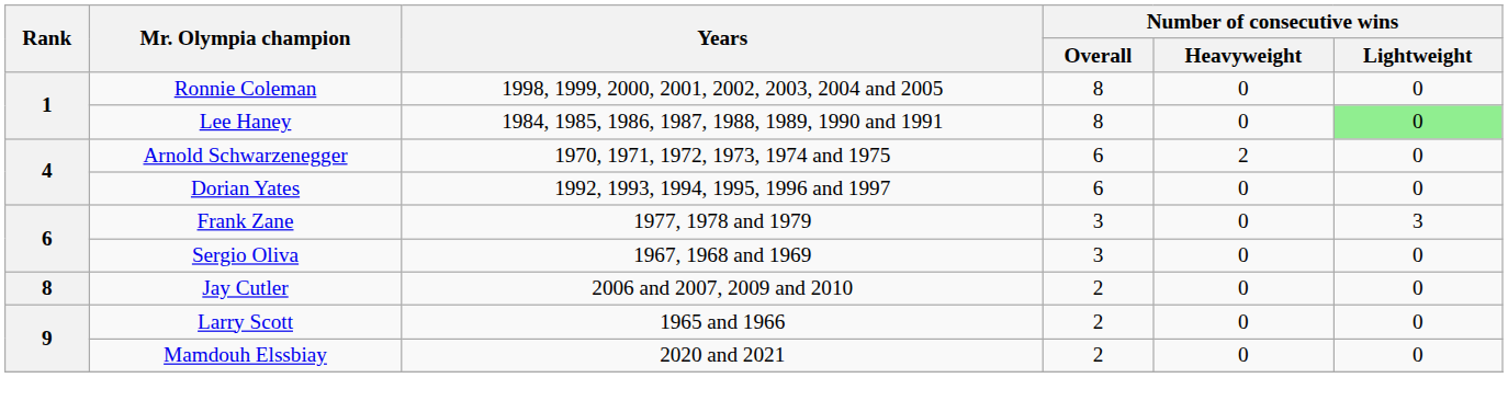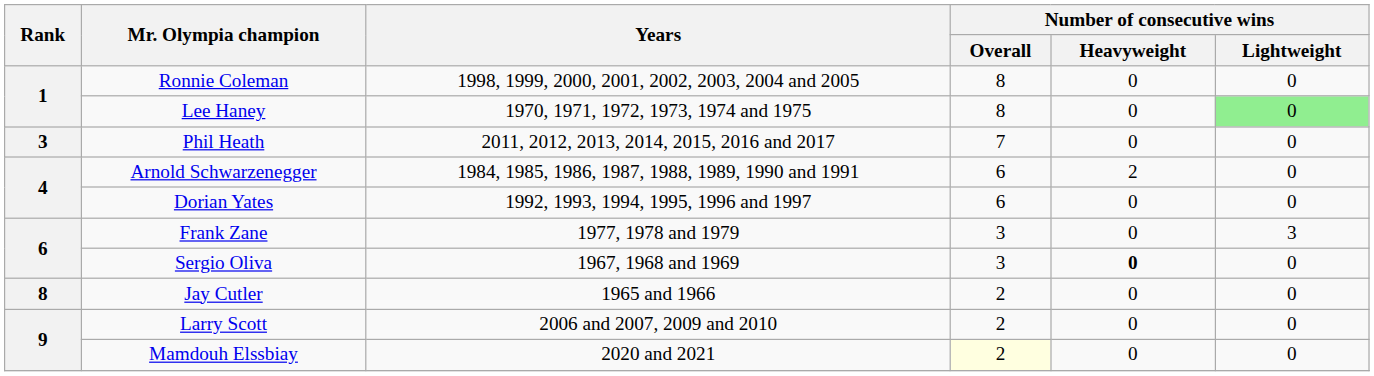Lee Haney | Years: 1984, 1985, 1986, 1987, 1988, 1989, 1990 and 1991 -> 1970, 1971, 1972, 1973, 1974 and 1975
+ row: 3 | Phil Heath | 2011, 2012, 2013, 2014, 2015, 2016 and 2017 | 7 | 0 | 0
Arnold Schwarzenegger | Years: 1970, 1971, 1972, 1973, 1974 and 1975 -> 1984, 1985, 1986, 1987, 1988, 1989, 1990 and 1991
Sergio Oliva | Number of consecutive wins / Heavyweight: normal -> bold
Jay Cutler | Years: 2006 and 2007, 2009 and 2010 -> 1965 and 1966
Larry Scott | Years: 1965 and 1966 -> 2006 and 2007, 2009 and 2010
Mamdouh Elssbiay | Number of consecutive wins / Overall: no background -> lightyellow background
